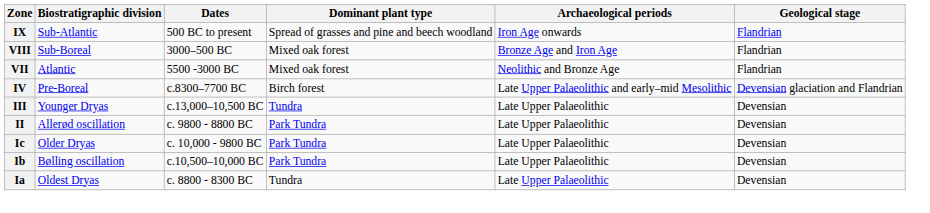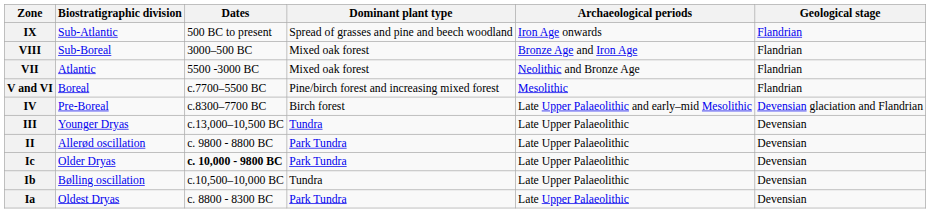+ row: V and VI | Boreal | c.7700–5500 BC | Pine/birch forest and increasing mixed forest | Mesolithic | Flandrian
Ic | Dates: normal -> bold
Ib | Dominant plant type: Park Tundra -> Tundra
Ia | Dominant plant type: Tundra -> Park Tundra
